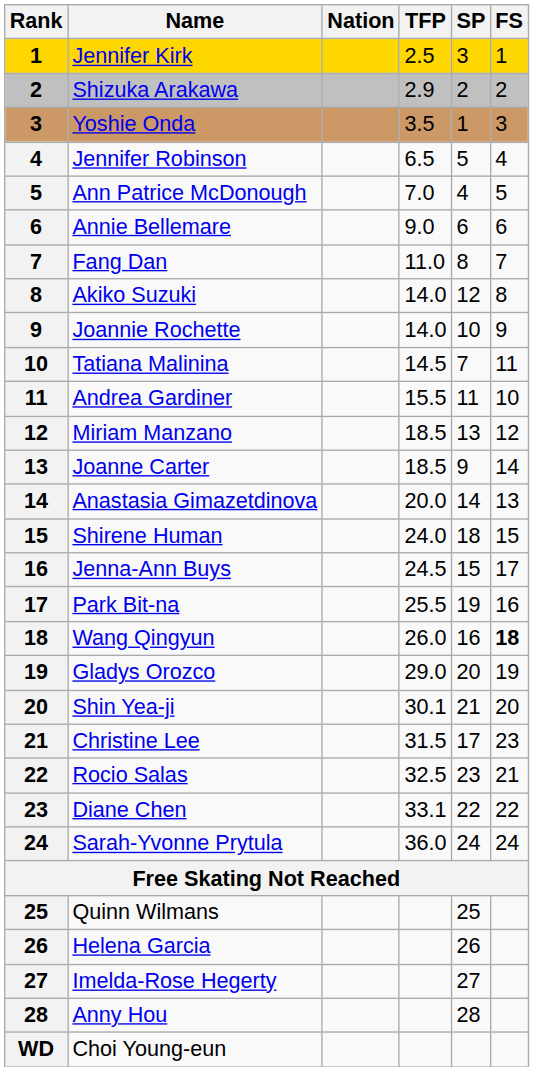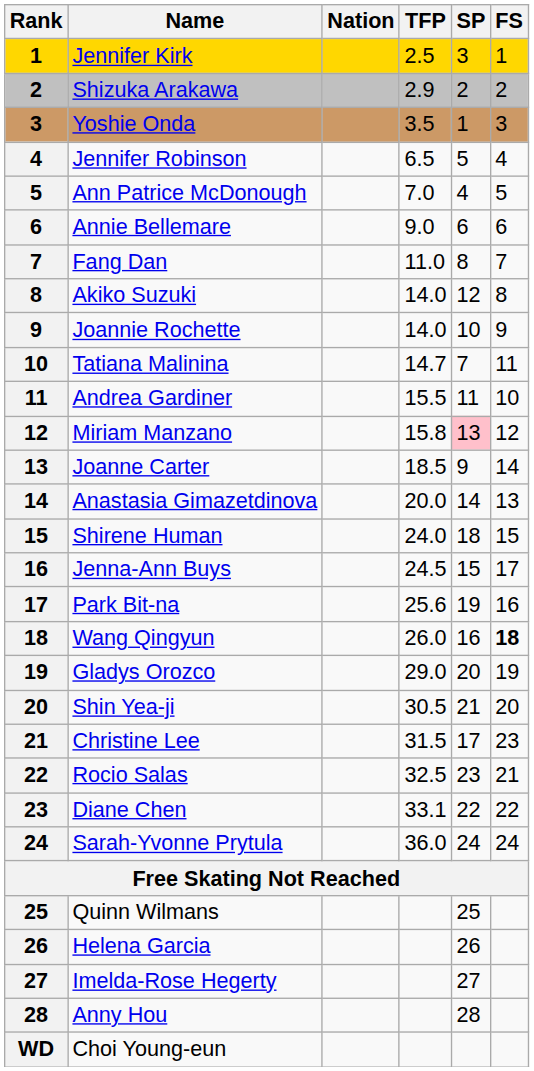Tatiana Malinina | TFP: 14.5 -> 14.7
Miriam Manzano | TFP: 18.5 -> 15.8
Miriam Manzano | SP: no background -> pink background
Park Bit-na | TFP: 25.5 -> 25.6
Shin Yea-ji | TFP: 30.1 -> 30.5
